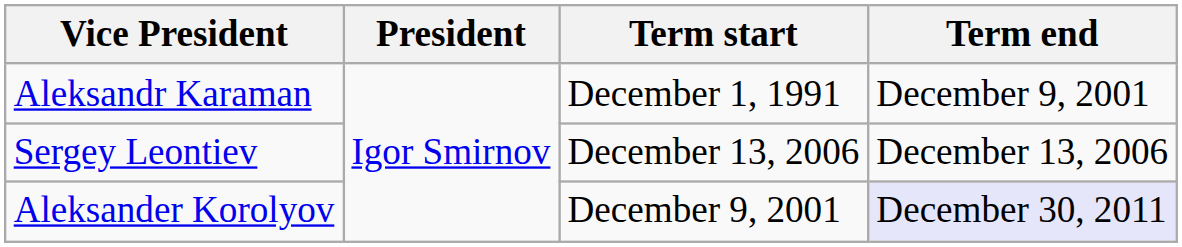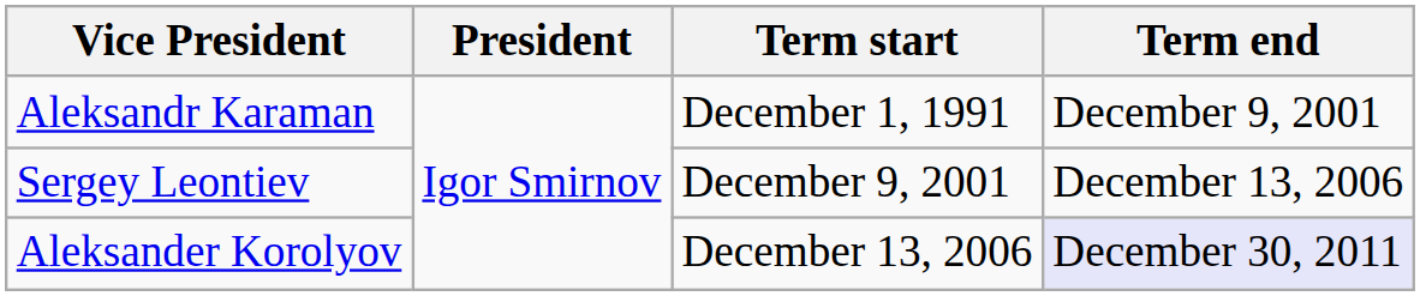Sergey Leontiev | Term start: December 13, 2006 -> December 9, 2001
Aleksander Korolyov | Term start: December 9, 2001 -> December 13, 2006
